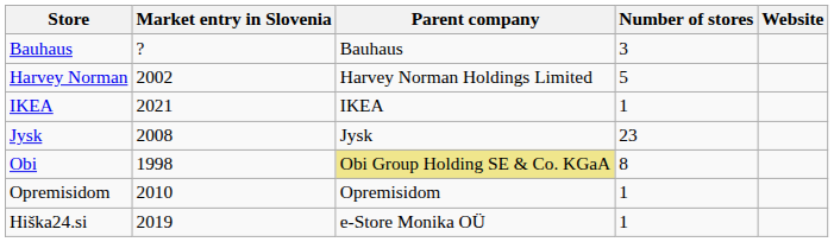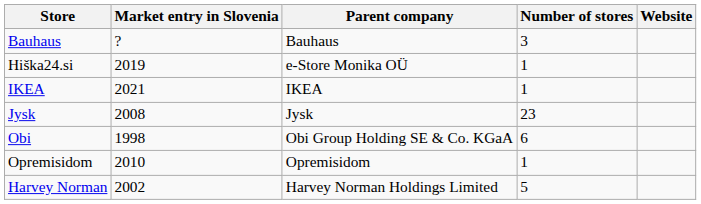rows swapped: Harvey Norman <-> Hiška24.si
Obi | Parent company: khaki background -> no background
Obi | Number of stores: 8 -> 6
